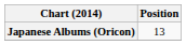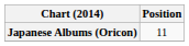Japanese Albums (Oricon) | Position: 13 -> 11
